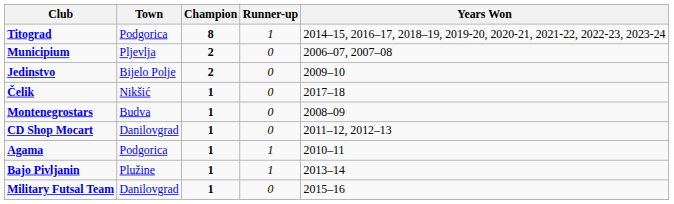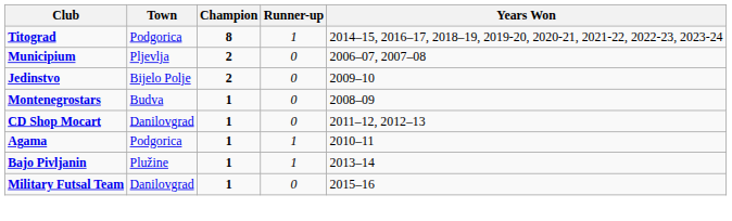- row: Čelik | Nikšić | 1 | 0 | 2017–18
